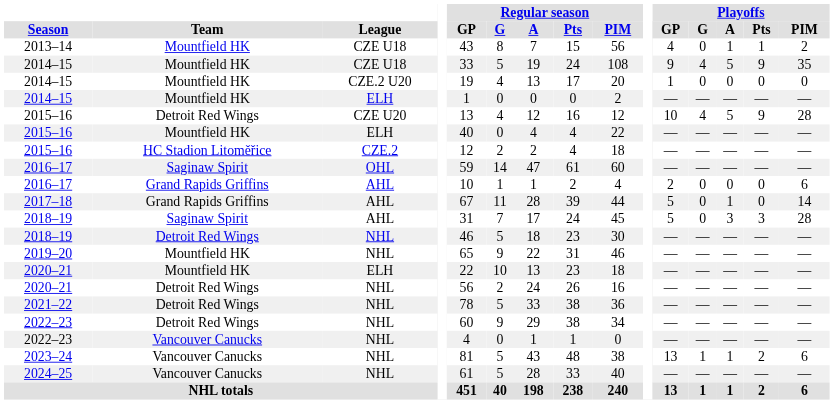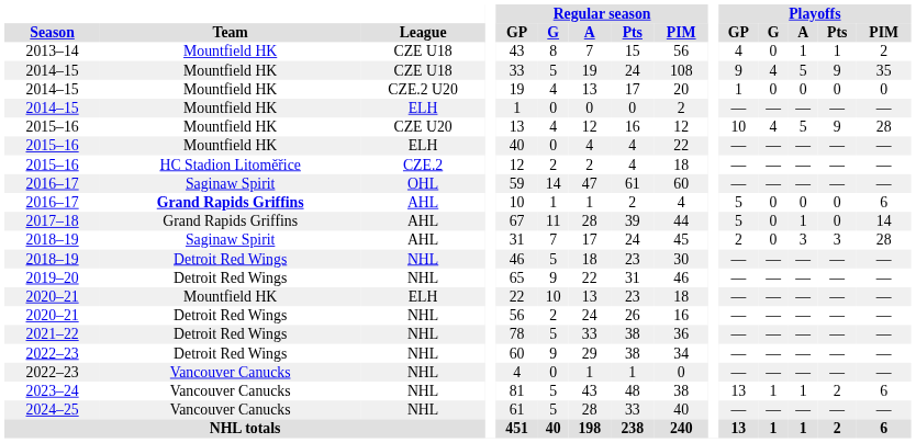2015–16 / CZE U20 | Team: Detroit Red Wings -> Mountfield HK
2016–17 / AHL | Team: normal -> bold
2016–17 / AHL | Playoffs / GP: 2 -> 5
2018–19 / AHL | Playoffs / GP: 5 -> 2
2019–20 | Team: Mountfield HK -> Detroit Red Wings
